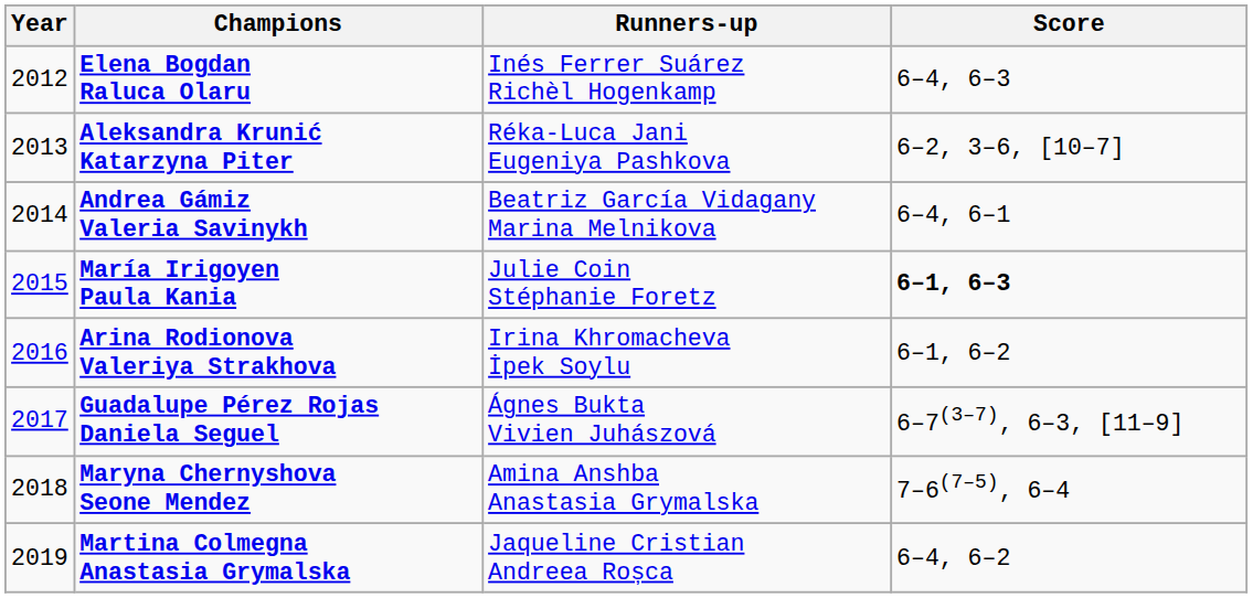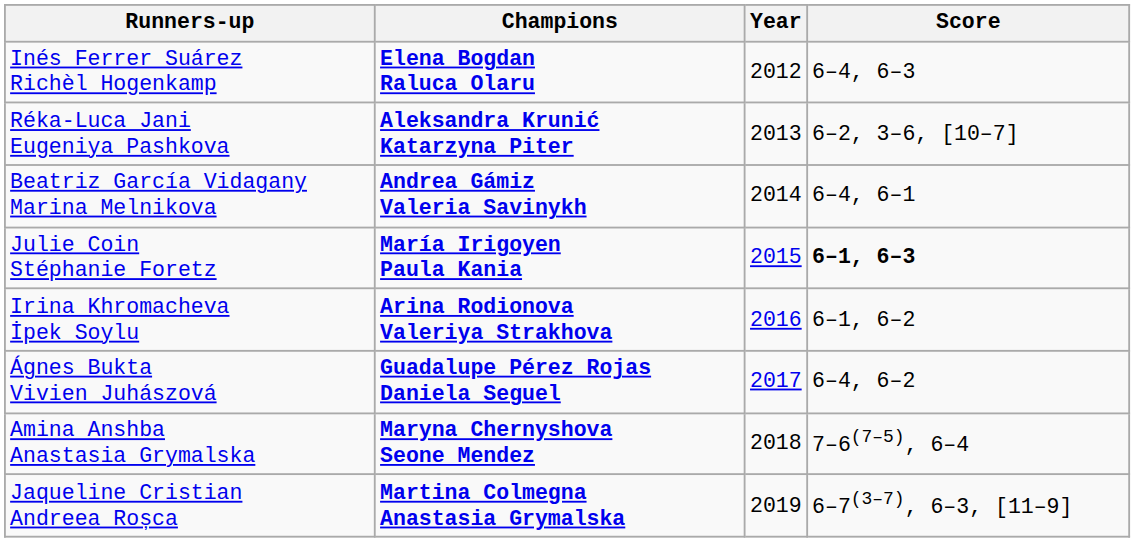columns swapped: Year <-> Runners-up
Guadalupe Pérez Rojas Daniela Seguel | Score: 6–7(3–7), 6–3, [11–9] -> 6–4, 6–2
Martina Colmegna Anastasia Grymalska | Score: 6–4, 6–2 -> 6–7(3–7), 6–3, [11–9]
